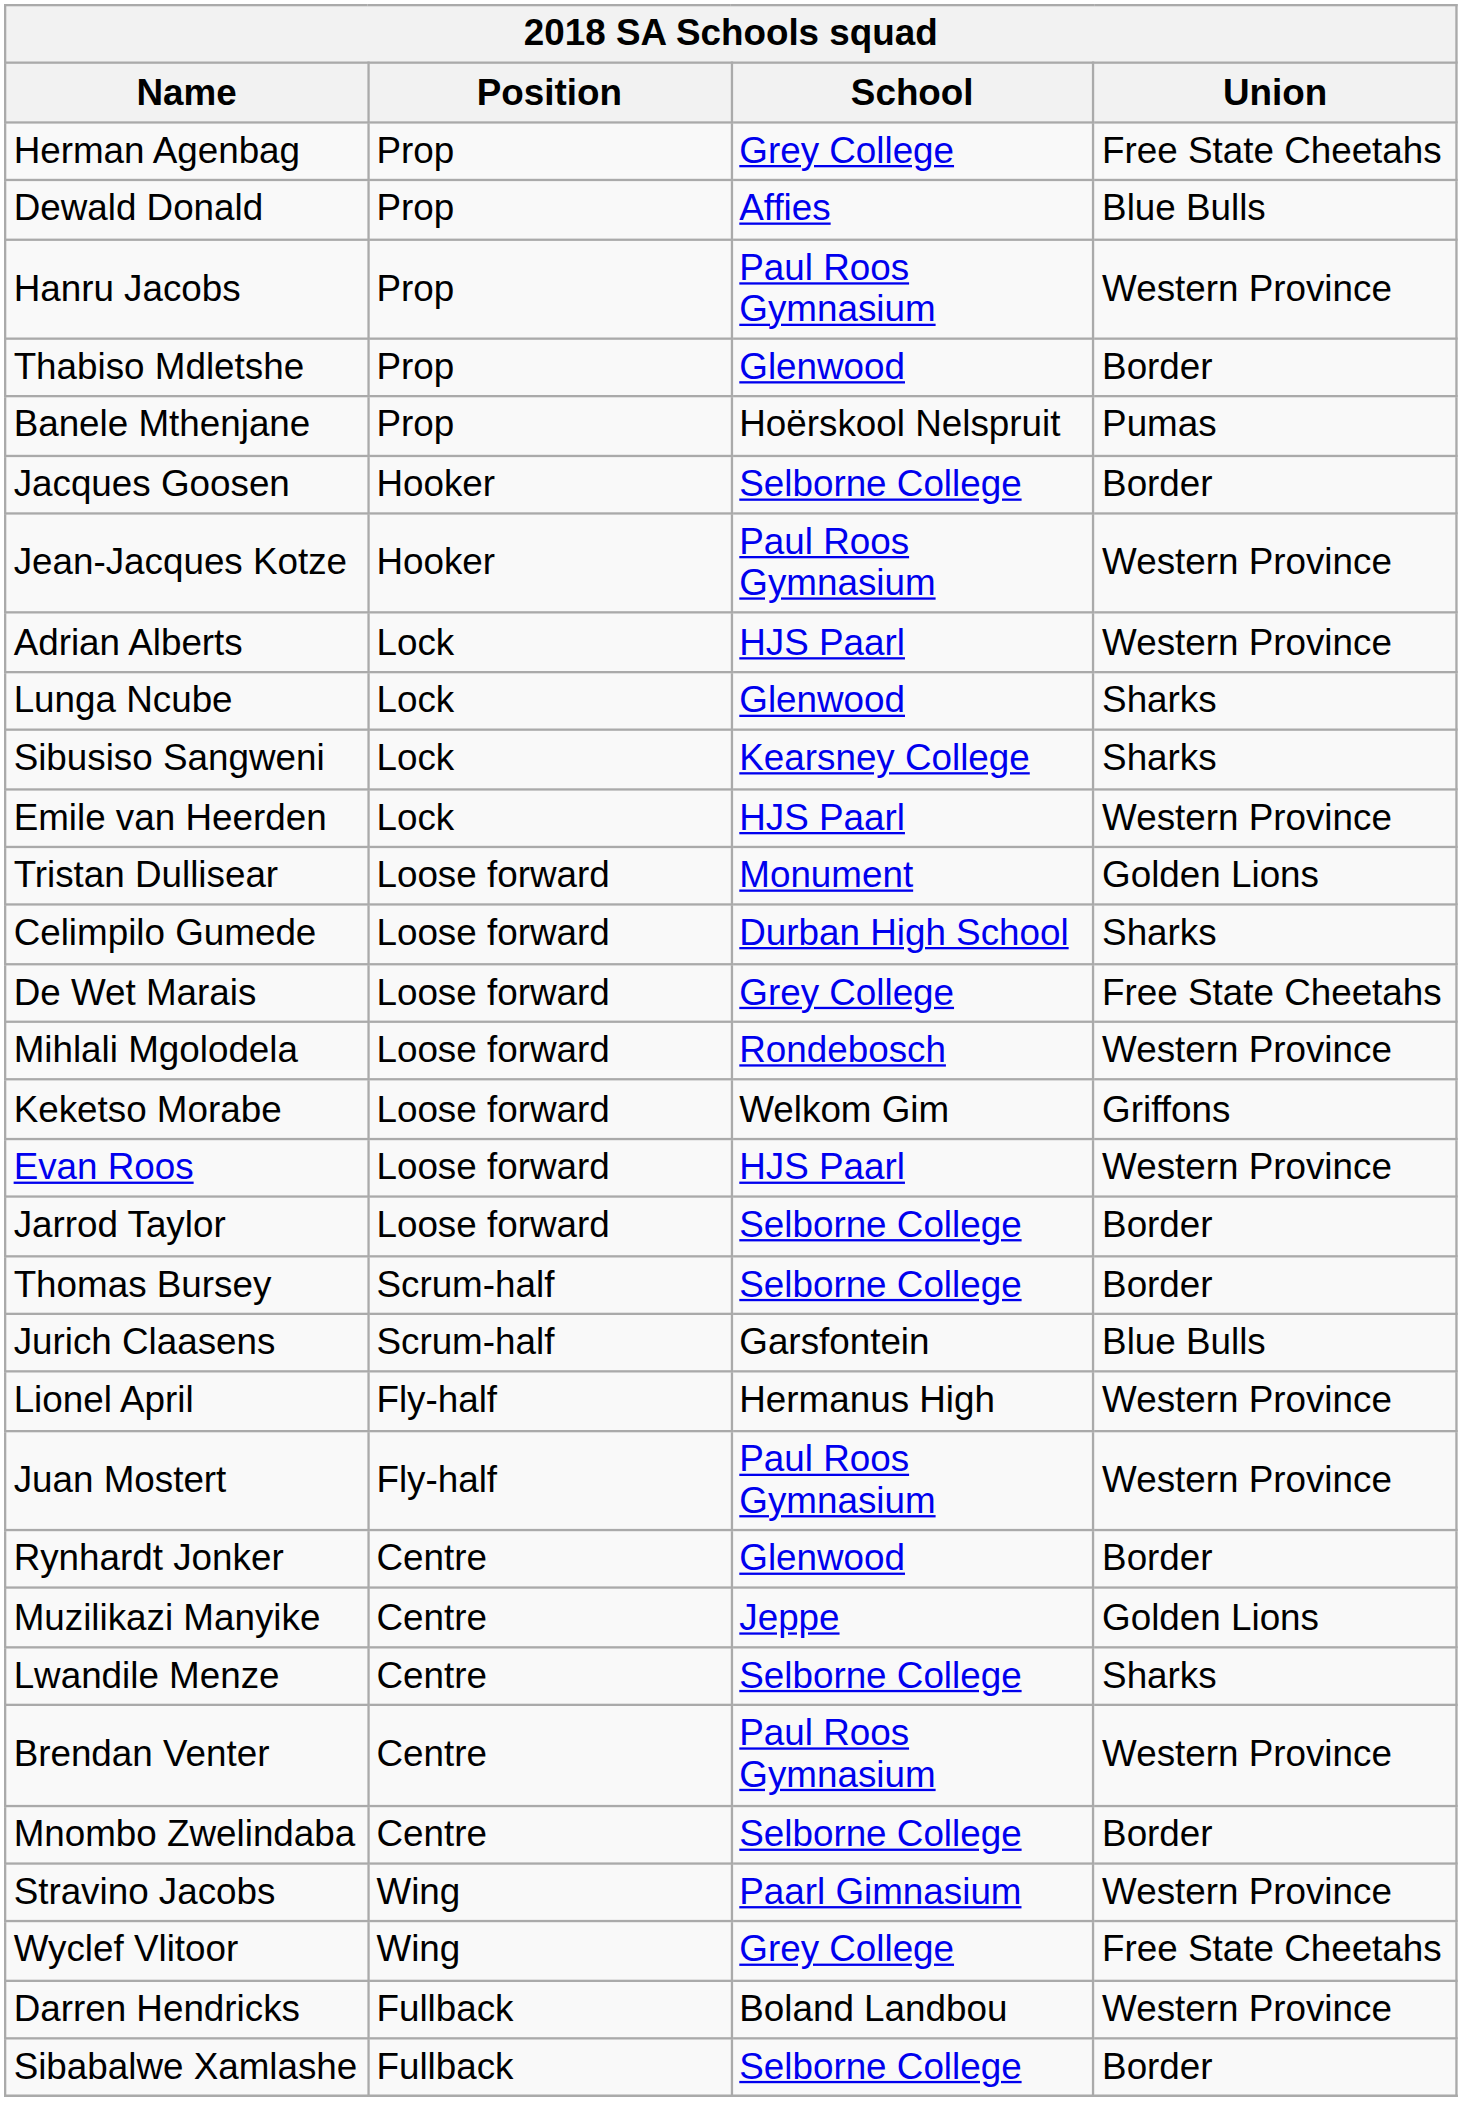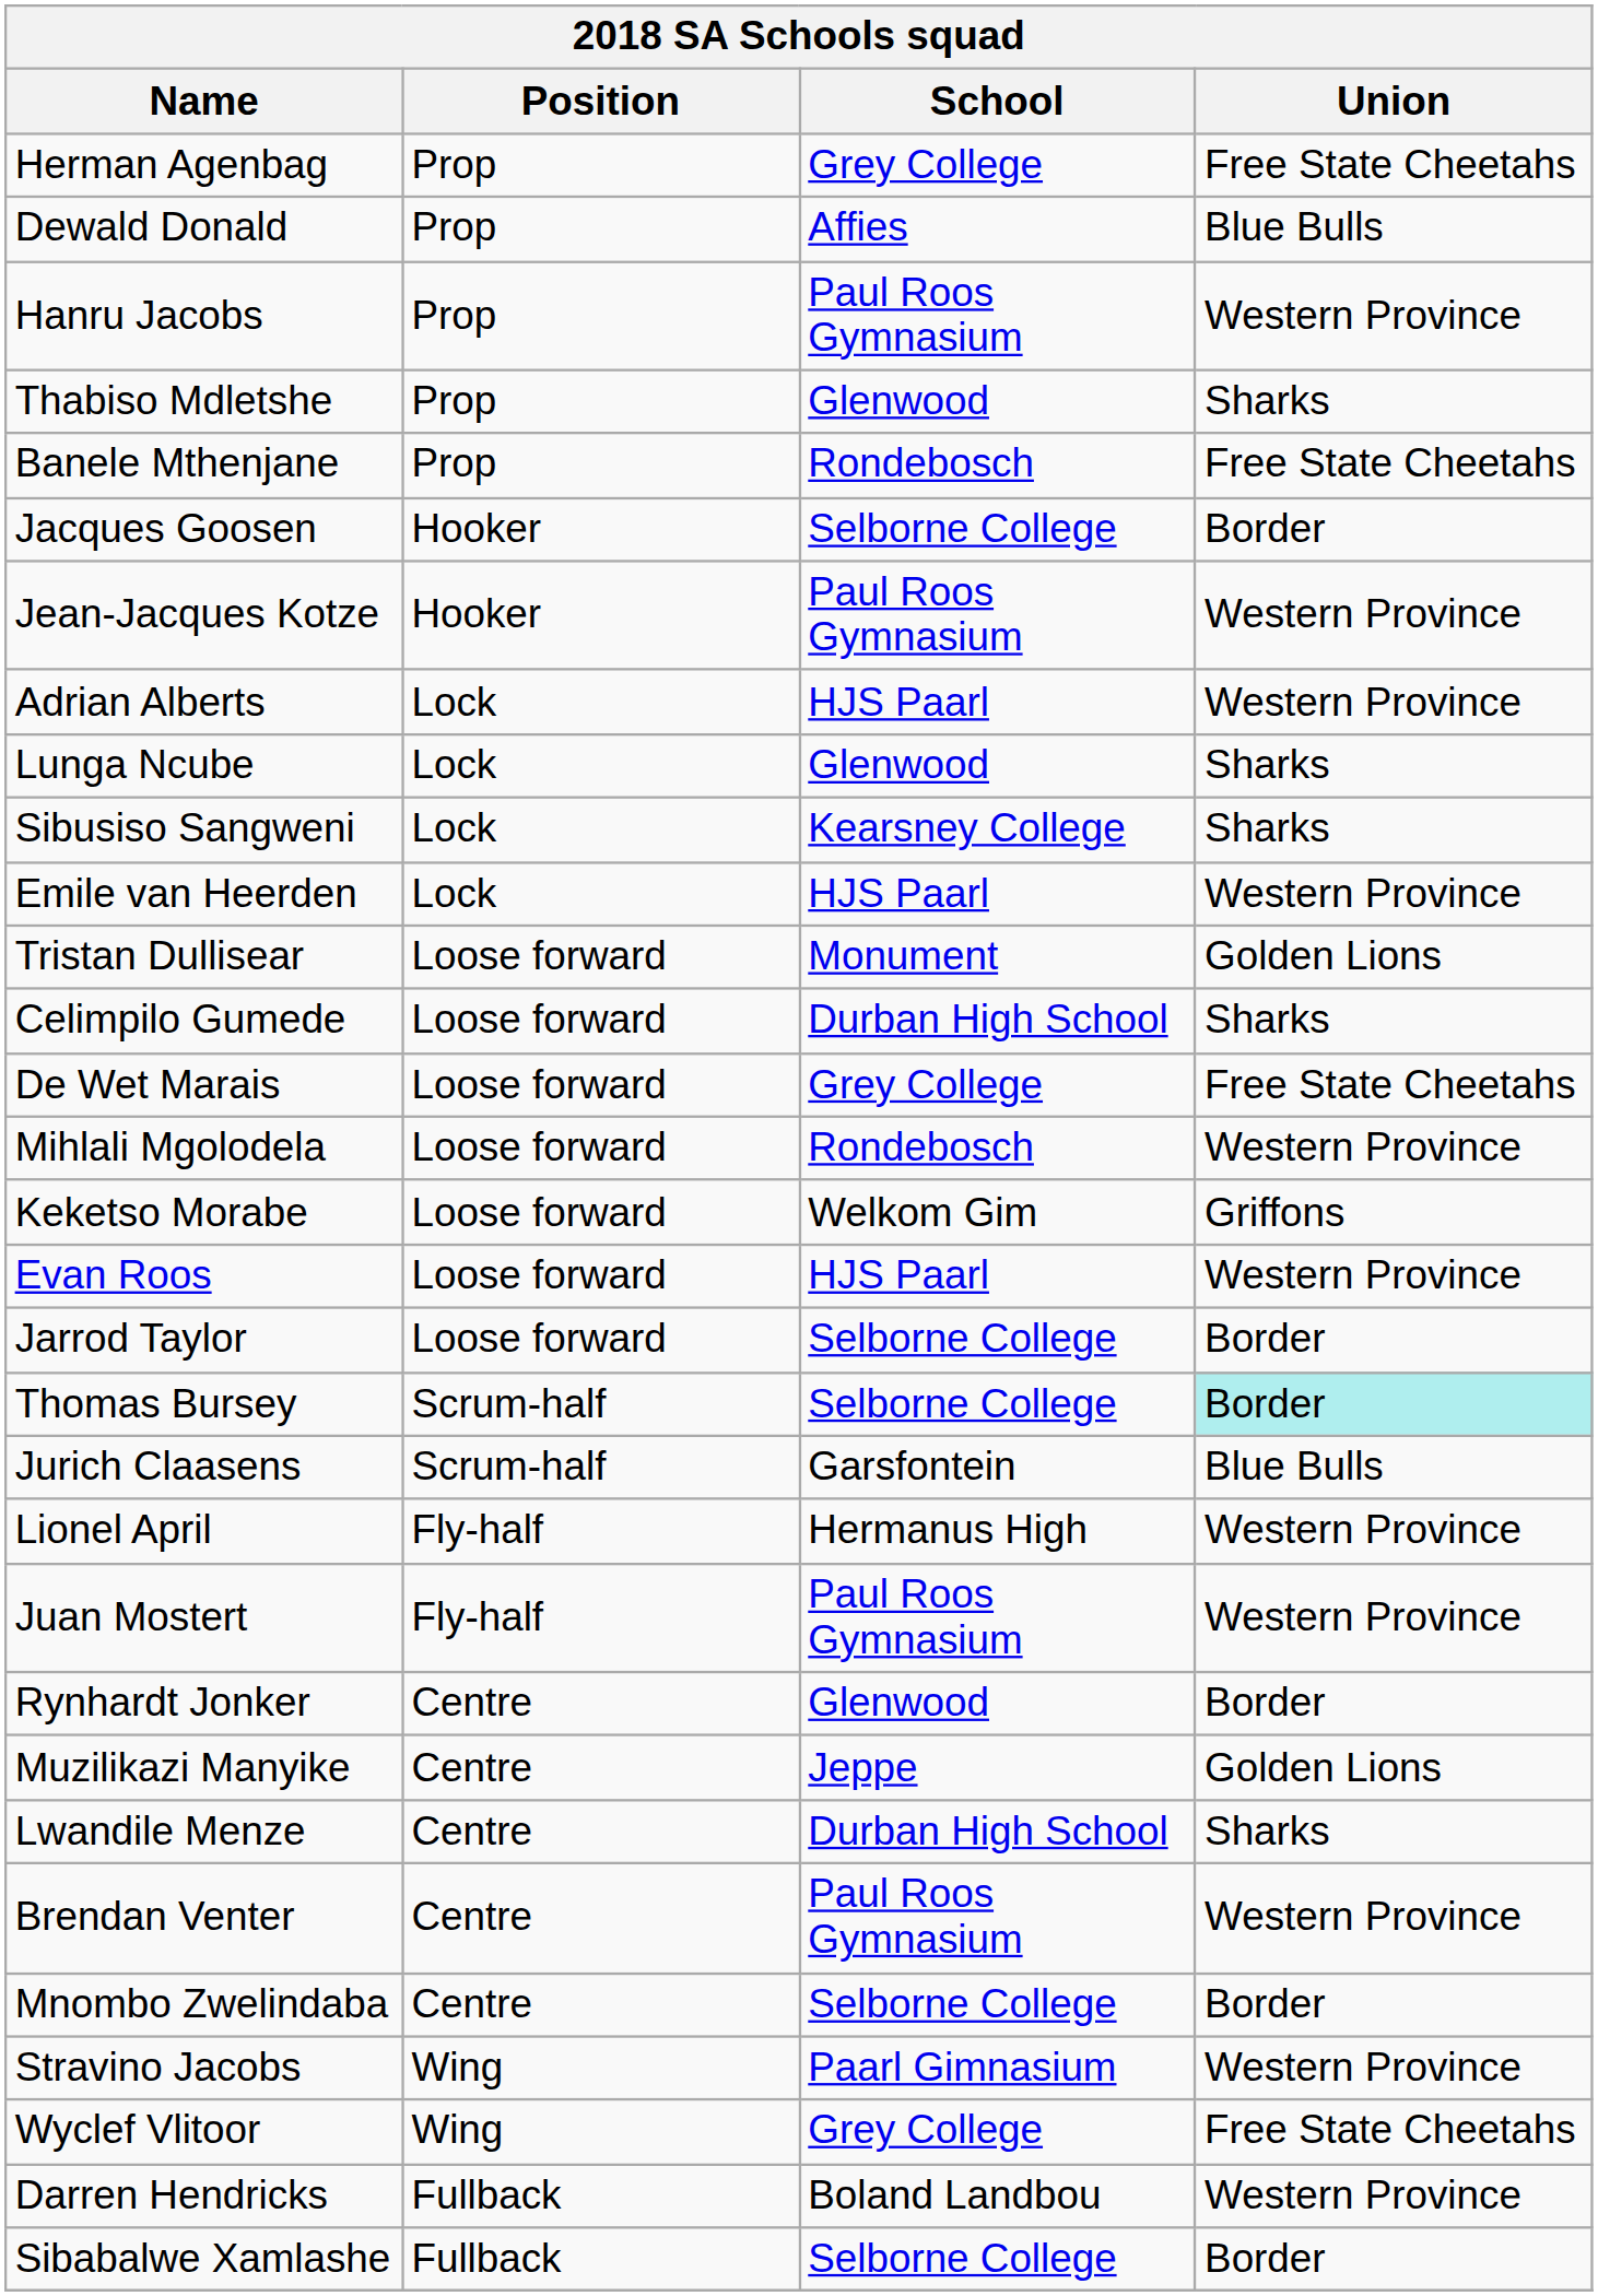Thabiso Mdletshe | Union: Border -> Sharks
Banele Mthenjane | School: Hoërskool Nelspruit -> Rondebosch
Banele Mthenjane | Union: Pumas -> Free State Cheetahs
Thomas Bursey | Union: no background -> paleturquoise background
Lwandile Menze | School: Selborne College -> Durban High School
